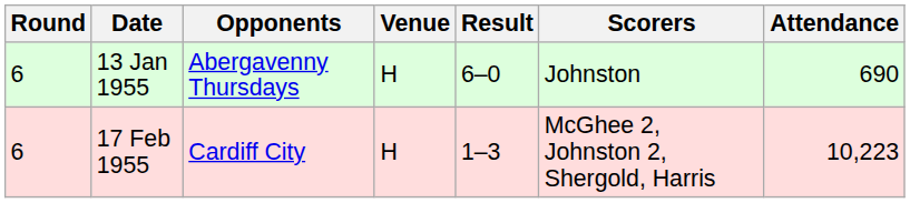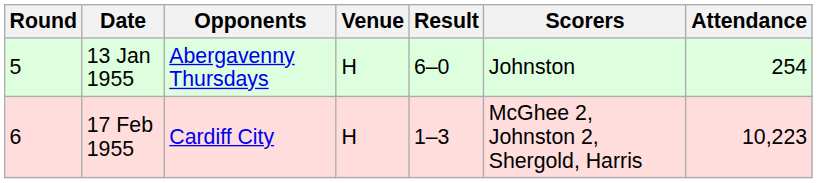13 Jan 1955 | Round: 6 -> 5
13 Jan 1955 | Attendance: 690 -> 254
